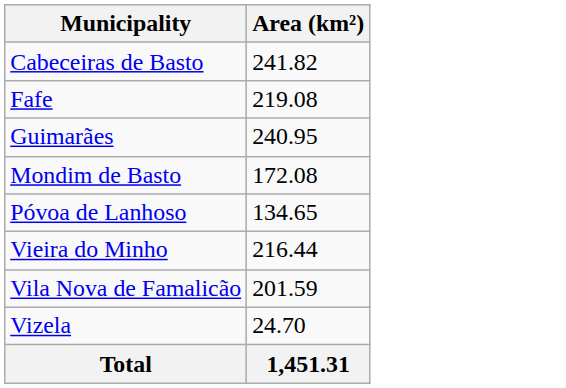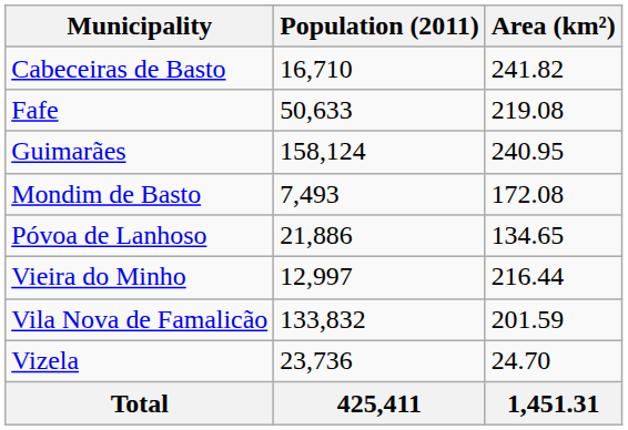+ column: Population (2011) | 16,710 | 50,633 | 158,124 | 7,493 | 21,886 | 12,997 | 133,832 | 23,736 | 425,411
